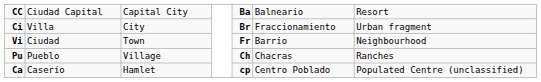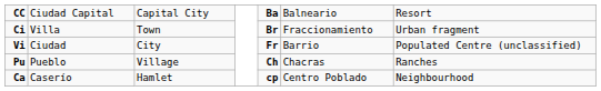Ci | column 3: City -> Town
Vi | column 3: Town -> City
Vi | column 7: Neighbourhood -> Populated Centre (unclassified)
Ca | column 7: Populated Centre (unclassified) -> Neighbourhood
